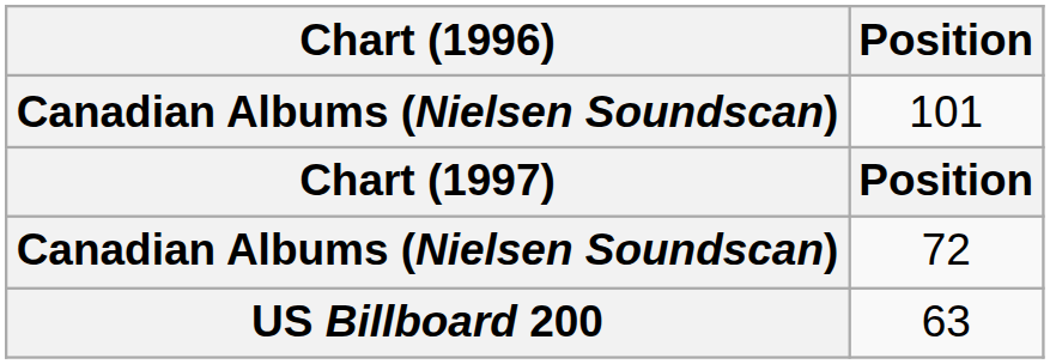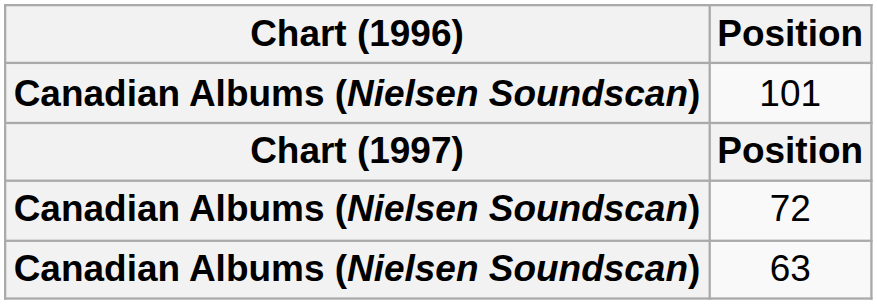63 | Chart (1996): US Billboard 200 -> Canadian Albums (Nielsen Soundscan)
